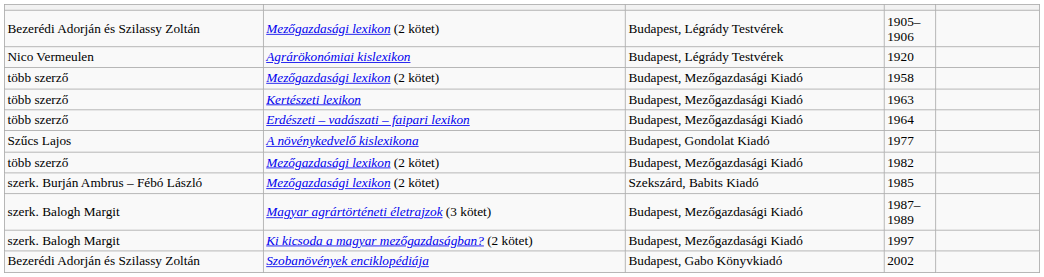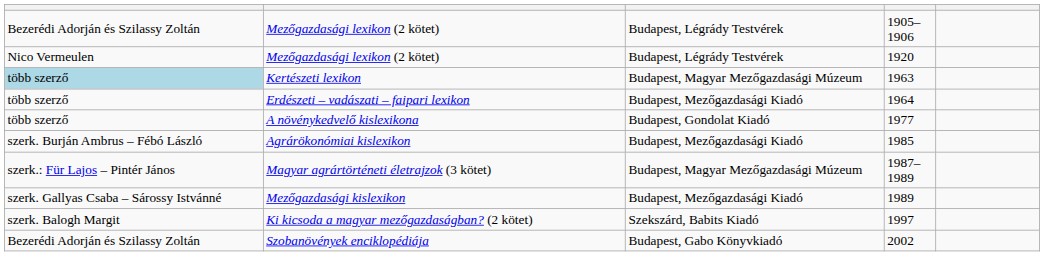1920 | column 2: Agrárökonómiai kislexikon -> Mezőgazdasági lexikon (2 kötet)
- row: több szerző | Mezőgazdasági lexikon (2 kötet) | Budapest, Mezőgazdasági Kiadó | 1958
1963 | column 1: no background -> lightblue background
1963 | column 3: Budapest, Mezőgazdasági Kiadó -> Budapest, Magyar Mezőgazdasági Múzeum
1977 | column 1: Szűcs Lajos -> több szerző
- row: több szerző | Mezőgazdasági lexikon (2 kötet) | Budapest, Mezőgazdasági Kiadó | 1982
1985 | column 2: Mezőgazdasági lexikon (2 kötet) -> Agrárökonómiai kislexikon
1985 | column 3: Szekszárd, Babits Kiadó -> Budapest, Mezőgazdasági Kiadó
1987–1989 | column 1: szerk. Balogh Margit -> szerk.: Für Lajos – Pintér János
1987–1989 | column 3: Budapest, Mezőgazdasági Kiadó -> Budapest, Magyar Mezőgazdasági Múzeum
+ row: szerk. Gallyas Csaba – Sárossy Istvánné | Mezőgazdasági kislexikon | Budapest, Mezőgazdasági Kiadó | 1989
1997 | column 3: Budapest, Mezőgazdasági Kiadó -> Szekszárd, Babits Kiadó
